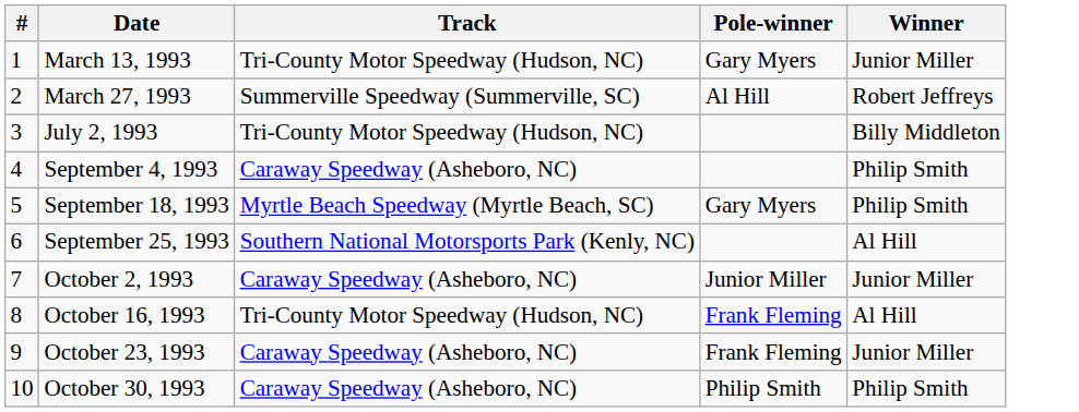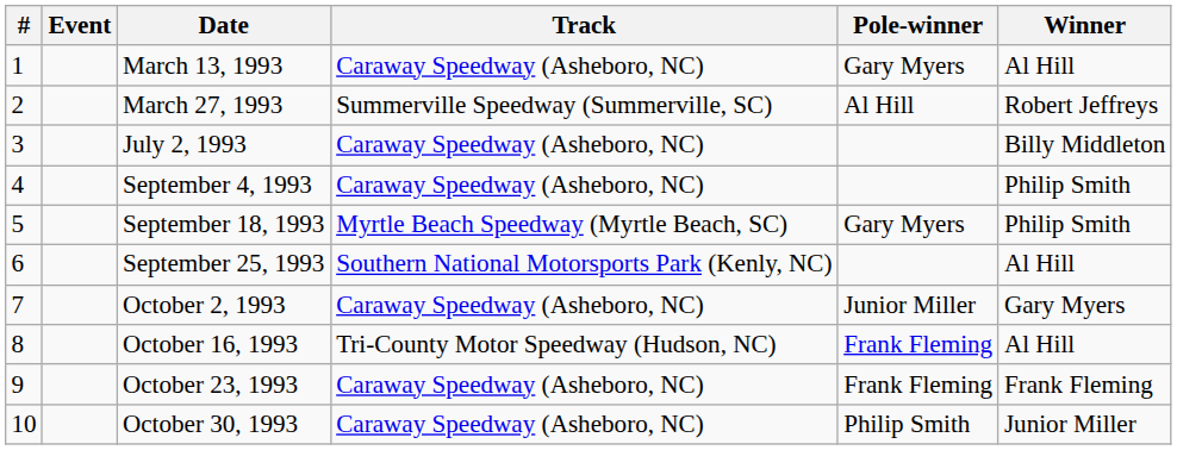+ column: Event
March 13, 1993 | Track: Tri-County Motor Speedway (Hudson, NC) -> Caraway Speedway (Asheboro, NC)
March 13, 1993 | Winner: Junior Miller -> Al Hill
July 2, 1993 | Track: Tri-County Motor Speedway (Hudson, NC) -> Caraway Speedway (Asheboro, NC)
October 2, 1993 | Winner: Junior Miller -> Gary Myers
October 23, 1993 | Winner: Junior Miller -> Frank Fleming
October 30, 1993 | Winner: Philip Smith -> Junior Miller
